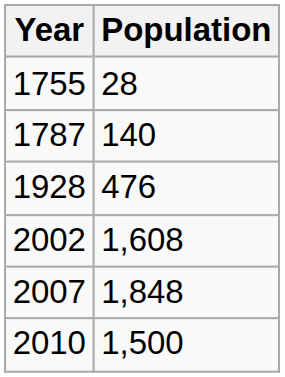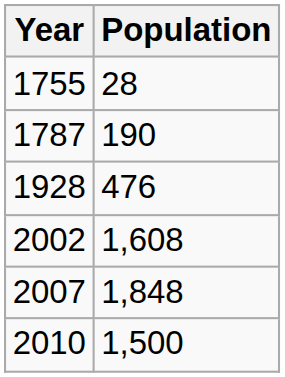1787 | Population: 140 -> 190
